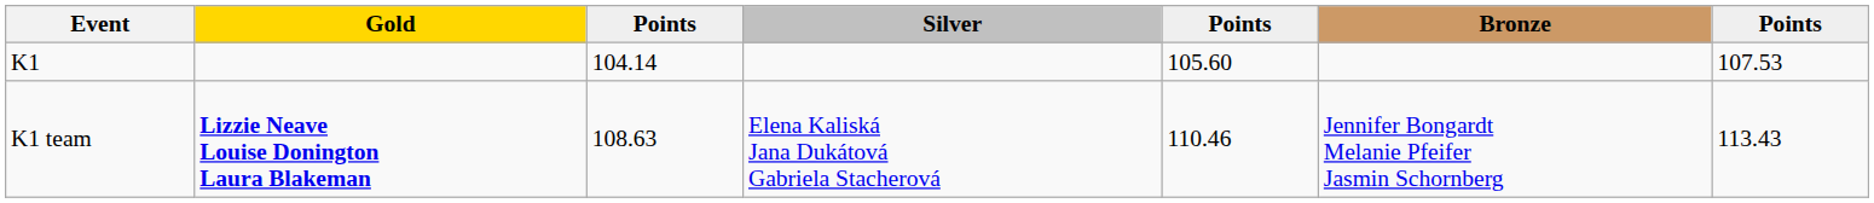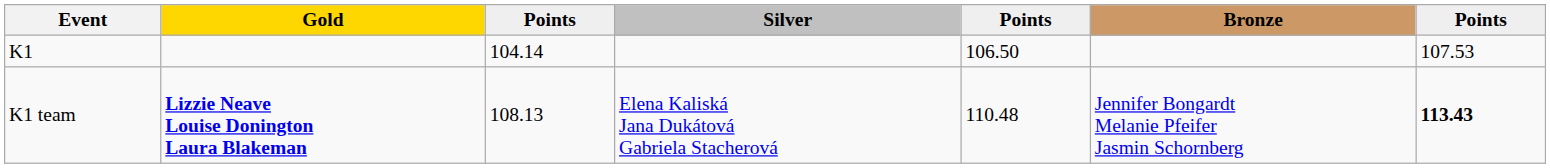K1 | column 5: 105.60 -> 106.50
K1 team | column 3: 108.63 -> 108.13
K1 team | column 5: 110.46 -> 110.48
K1 team | column 7: normal -> bold
